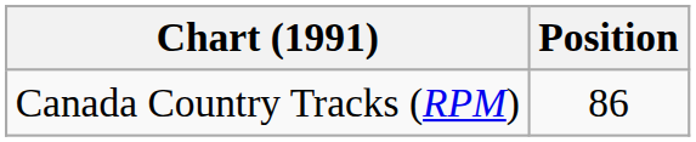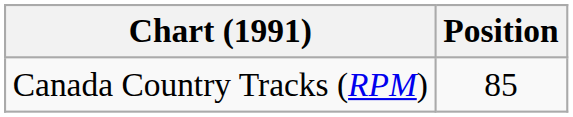Canada Country Tracks (RPM) | Position: 86 -> 85
